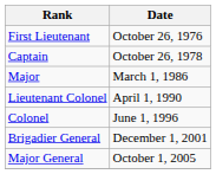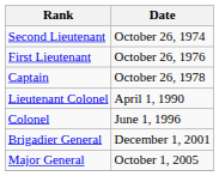+ row: Second Lieutenant | October 26, 1974
- row: Major | March 1, 1986
